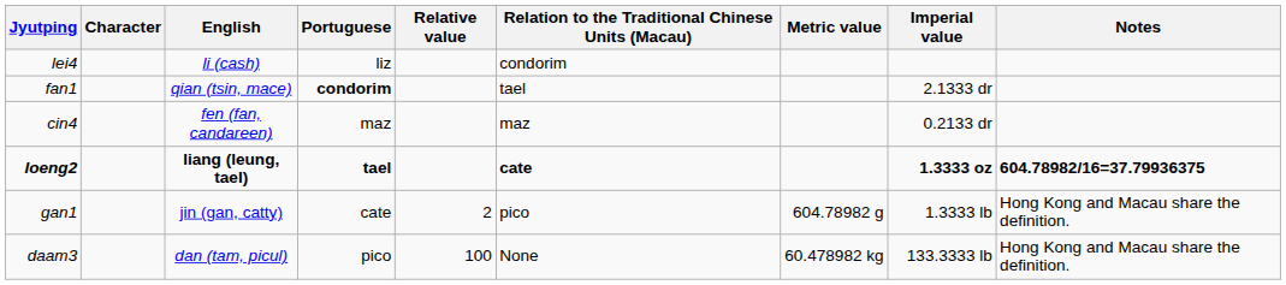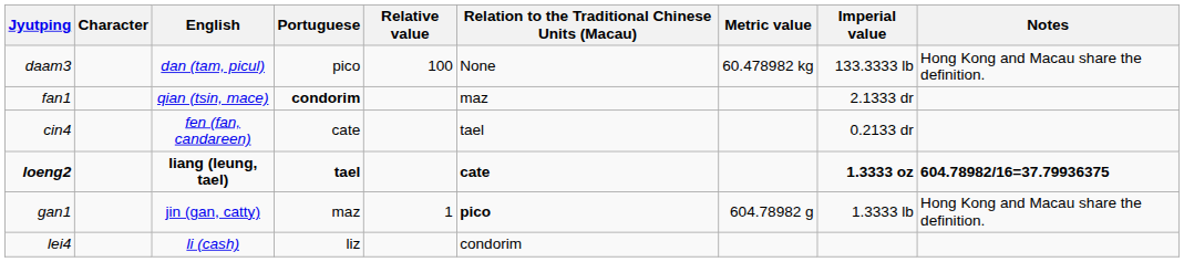rows swapped: lei4 <-> daam3
fan1 | Relation to the Traditional Chinese Units (Macau): tael -> maz
cin4 | Portuguese: maz -> cate
cin4 | Relation to the Traditional Chinese Units (Macau): maz -> tael
gan1 | Portuguese: cate -> maz
gan1 | Relative value: 2 -> 1
gan1 | Relation to the Traditional Chinese Units (Macau): normal -> bold
